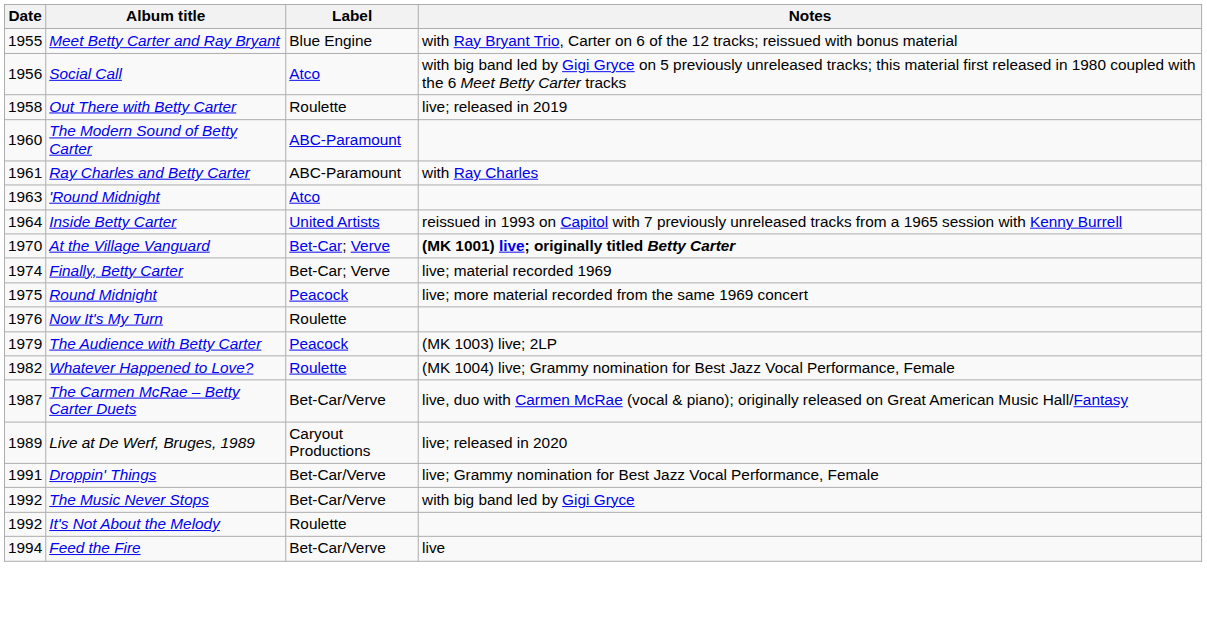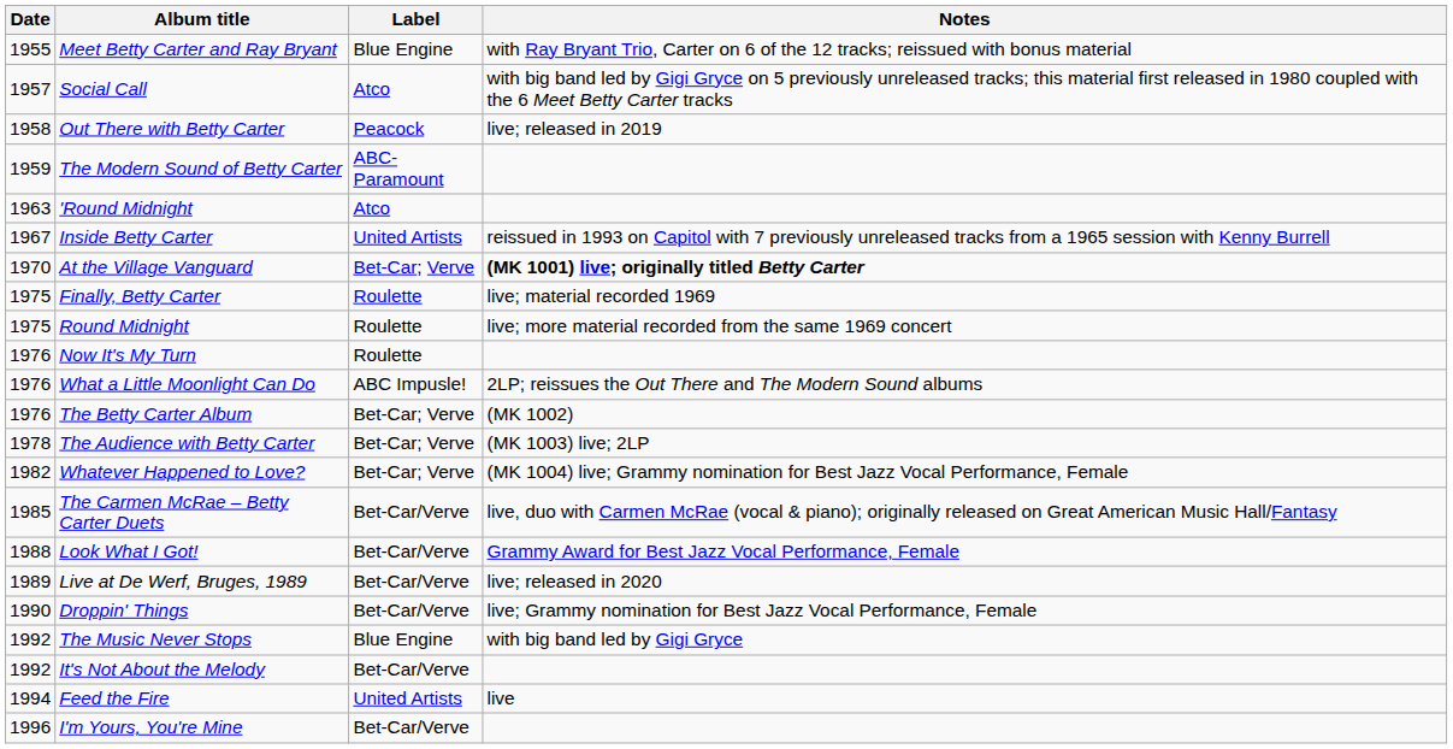Social Call | Date: 1956 -> 1957
Out There with Betty Carter | Label: Roulette -> Peacock
The Modern Sound of Betty Carter | Date: 1960 -> 1959
- row: 1961 | Ray Charles and Betty Carter | ABC-Paramount | with Ray Charles
Inside Betty Carter | Date: 1964 -> 1967
Finally, Betty Carter | Date: 1974 -> 1975
Finally, Betty Carter | Label: Bet-Car; Verve -> Roulette
Round Midnight | Label: Peacock -> Roulette
+ row: 1976 | What a Little Moonlight Can Do | ABC Impusle! | 2LP; reissues the Out There and The Modern Sound albums
+ row: 1976 | The Betty Carter Album | Bet-Car; Verve | (MK 1002)
The Audience with Betty Carter | Date: 1979 -> 1978
The Audience with Betty Carter | Label: Peacock -> Bet-Car; Verve
Whatever Happened to Love? | Label: Roulette -> Bet-Car; Verve
The Carmen McRae – Betty Carter Duets | Date: 1987 -> 1985
+ row: 1988 | Look What I Got! | Bet-Car/Verve | Grammy Award for Best Jazz Vocal Performance, Female
Live at De Werf, Bruges, 1989 | Label: Caryout Productions -> Bet-Car/Verve
Droppin' Things | Date: 1991 -> 1990
The Music Never Stops | Label: Bet-Car/Verve -> Blue Engine
It's Not About the Melody | Label: Roulette -> Bet-Car/Verve
Feed the Fire | Label: Bet-Car/Verve -> United Artists
+ row: 1996 | I'm Yours, You're Mine | Bet-Car/Verve
